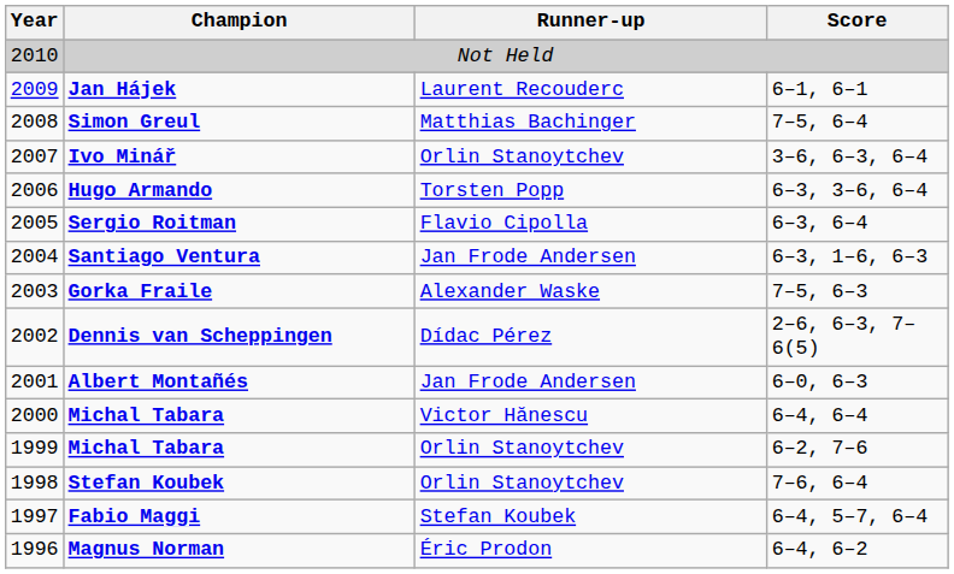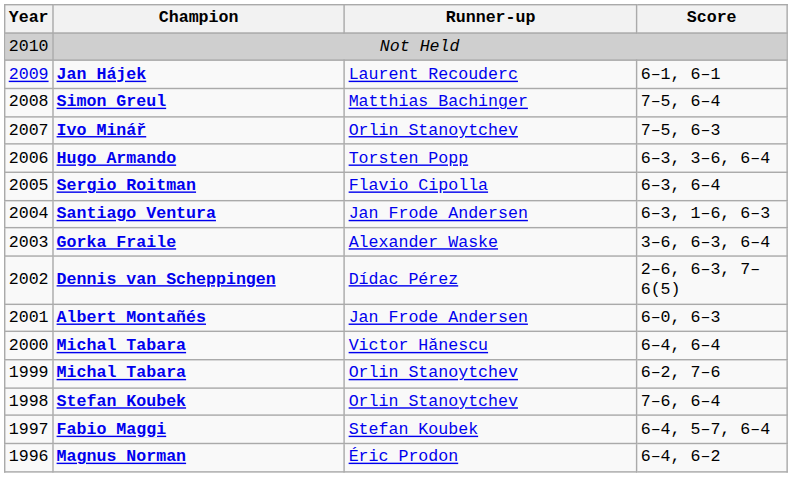Ivo Minář | Score: 3–6, 6–3, 6–4 -> 7–5, 6–3
Gorka Fraile | Score: 7–5, 6–3 -> 3–6, 6–3, 6–4
